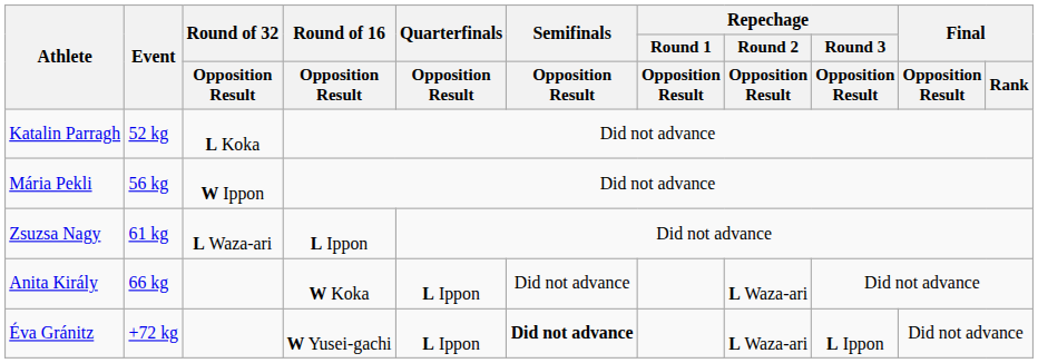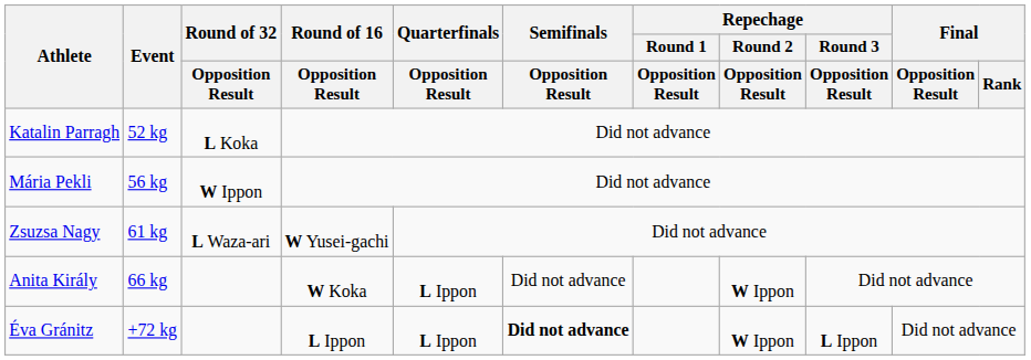Zsuzsa Nagy | Round of 16 / Opposition Result: L Ippon -> W Yusei-gachi
Anita Király | Repechage / Round 2 / Opposition Result: L Waza-ari -> W Ippon
Éva Gránitz | Round of 16 / Opposition Result: W Yusei-gachi -> L Ippon
Éva Gránitz | Repechage / Round 2 / Opposition Result: L Waza-ari -> W Ippon
